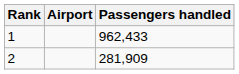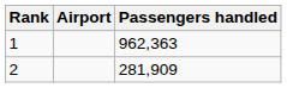1 | Passengers handled: 962,433 -> 962,363
